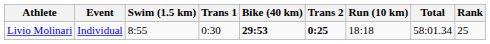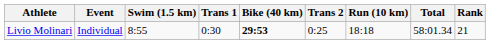Livio Molinari | Trans 2: bold -> normal
Livio Molinari | Rank: 25 -> 21
